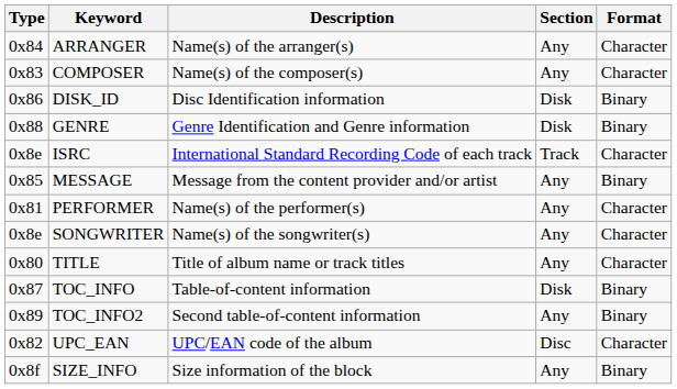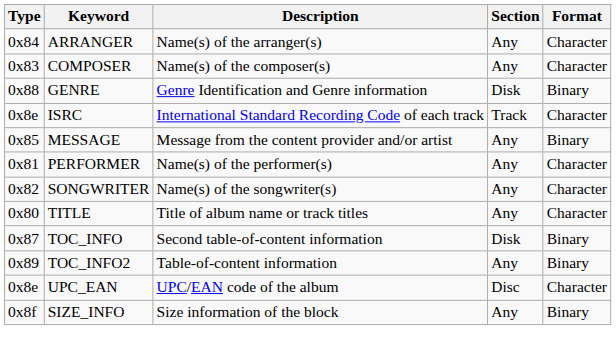- row: 0x86 | DISK_ID | Disc Identification information | Disk | Binary
SONGWRITER | Type: 0x8e -> 0x82
TOC_INFO | Description: Table-of-content information -> Second table-of-content information
TOC_INFO2 | Description: Second table-of-content information -> Table-of-content information
UPC_EAN | Type: 0x82 -> 0x8e
